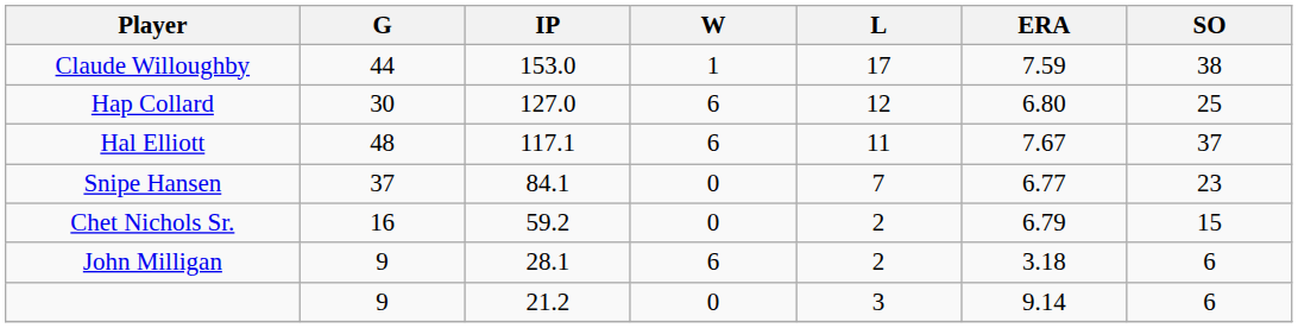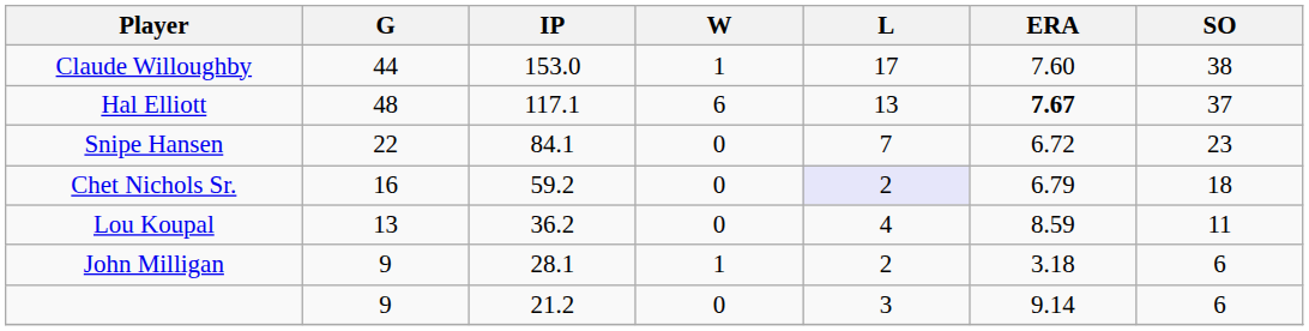Claude Willoughby | ERA: 7.59 -> 7.60
- row: Hap Collard | 30 | 127.0 | 6 | 12 | 6.80 | 25
Hal Elliott | L: 11 -> 13
Hal Elliott | ERA: normal -> bold
Snipe Hansen | G: 37 -> 22
Snipe Hansen | ERA: 6.77 -> 6.72
Chet Nichols Sr. | L: no background -> lavender background
Chet Nichols Sr. | SO: 15 -> 18
+ row: Lou Koupal | 13 | 36.2 | 0 | 4 | 8.59 | 11
John Milligan | W: 6 -> 1
